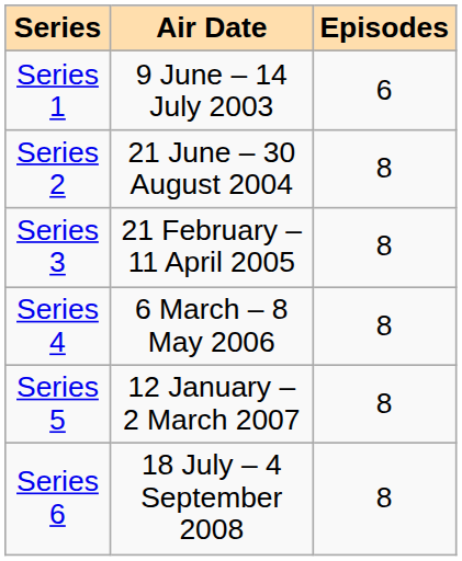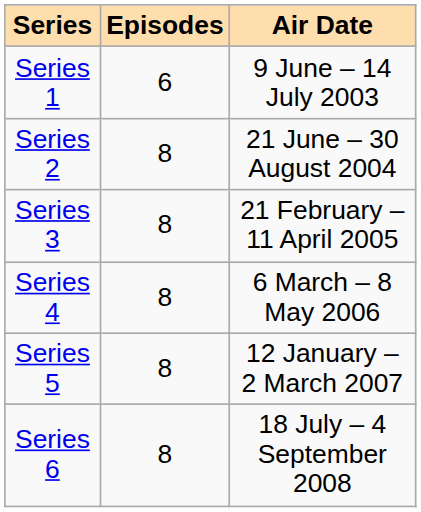columns swapped: Episodes <-> Air Date
